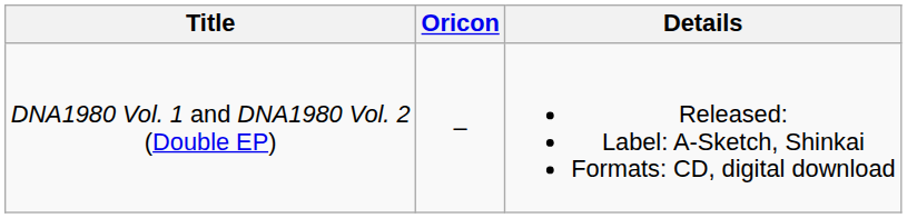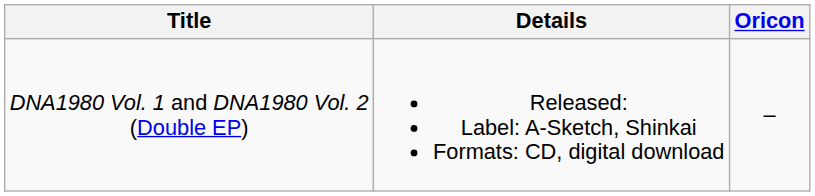columns swapped: Details <-> Oricon
